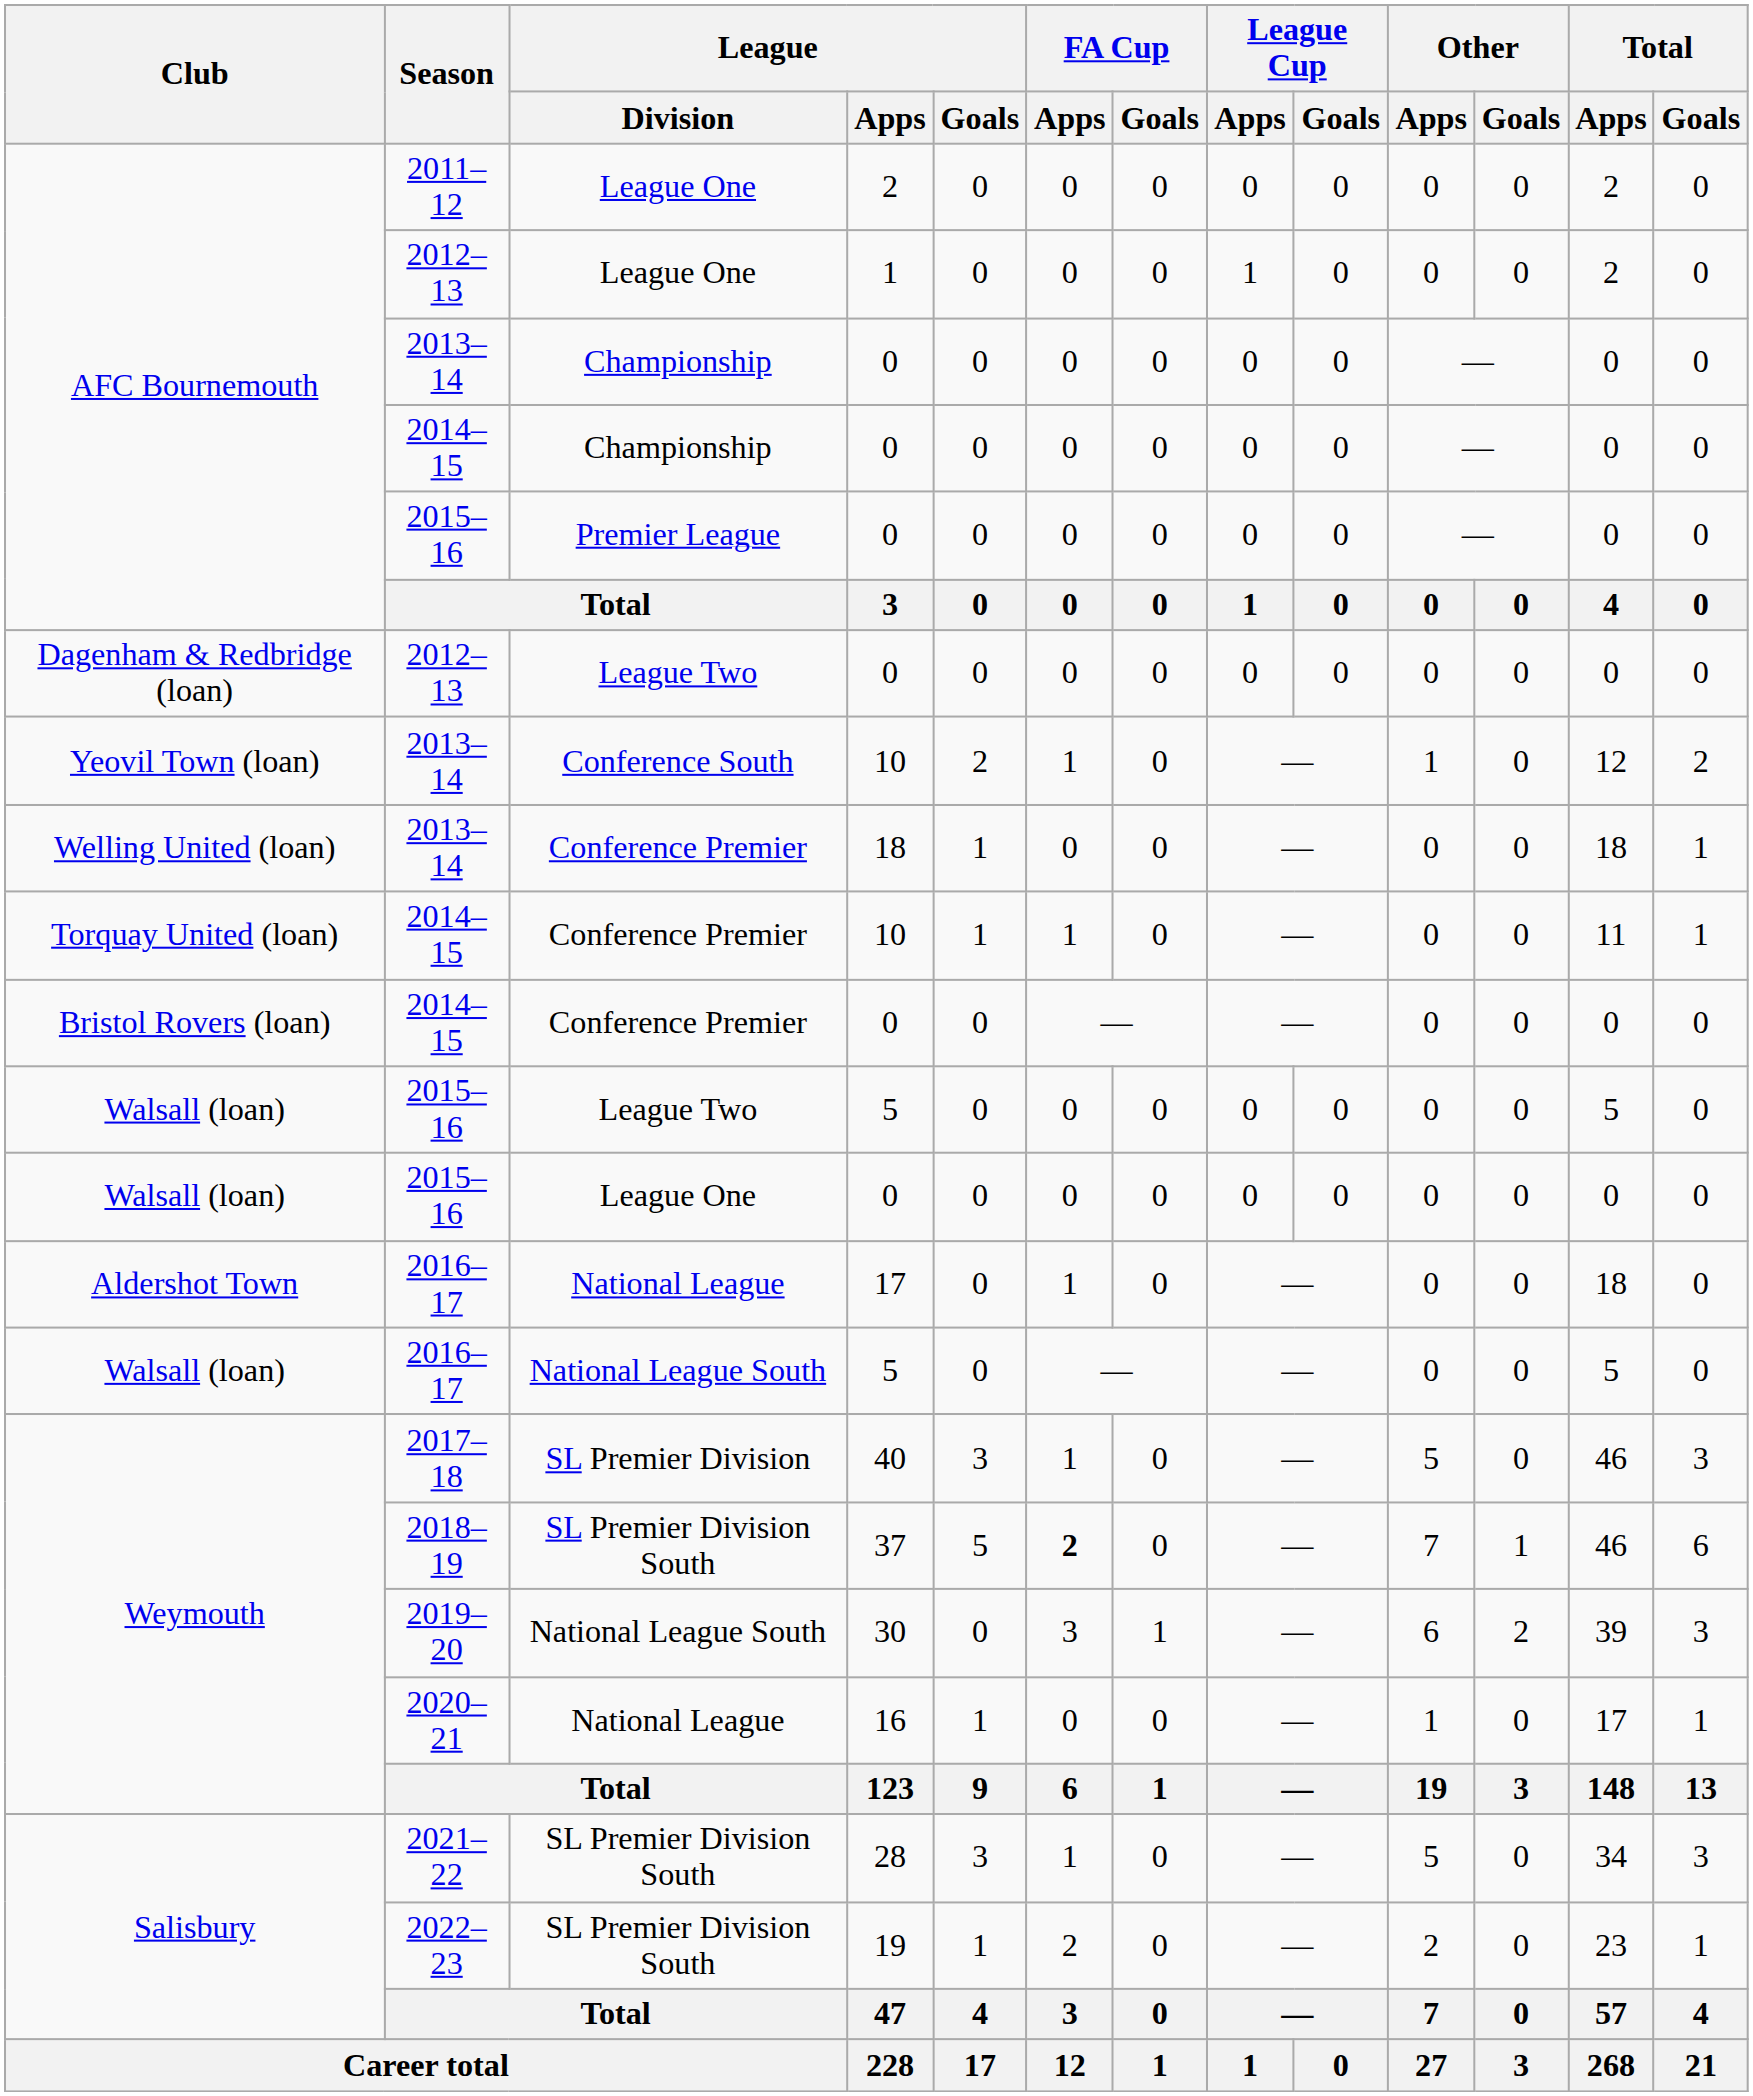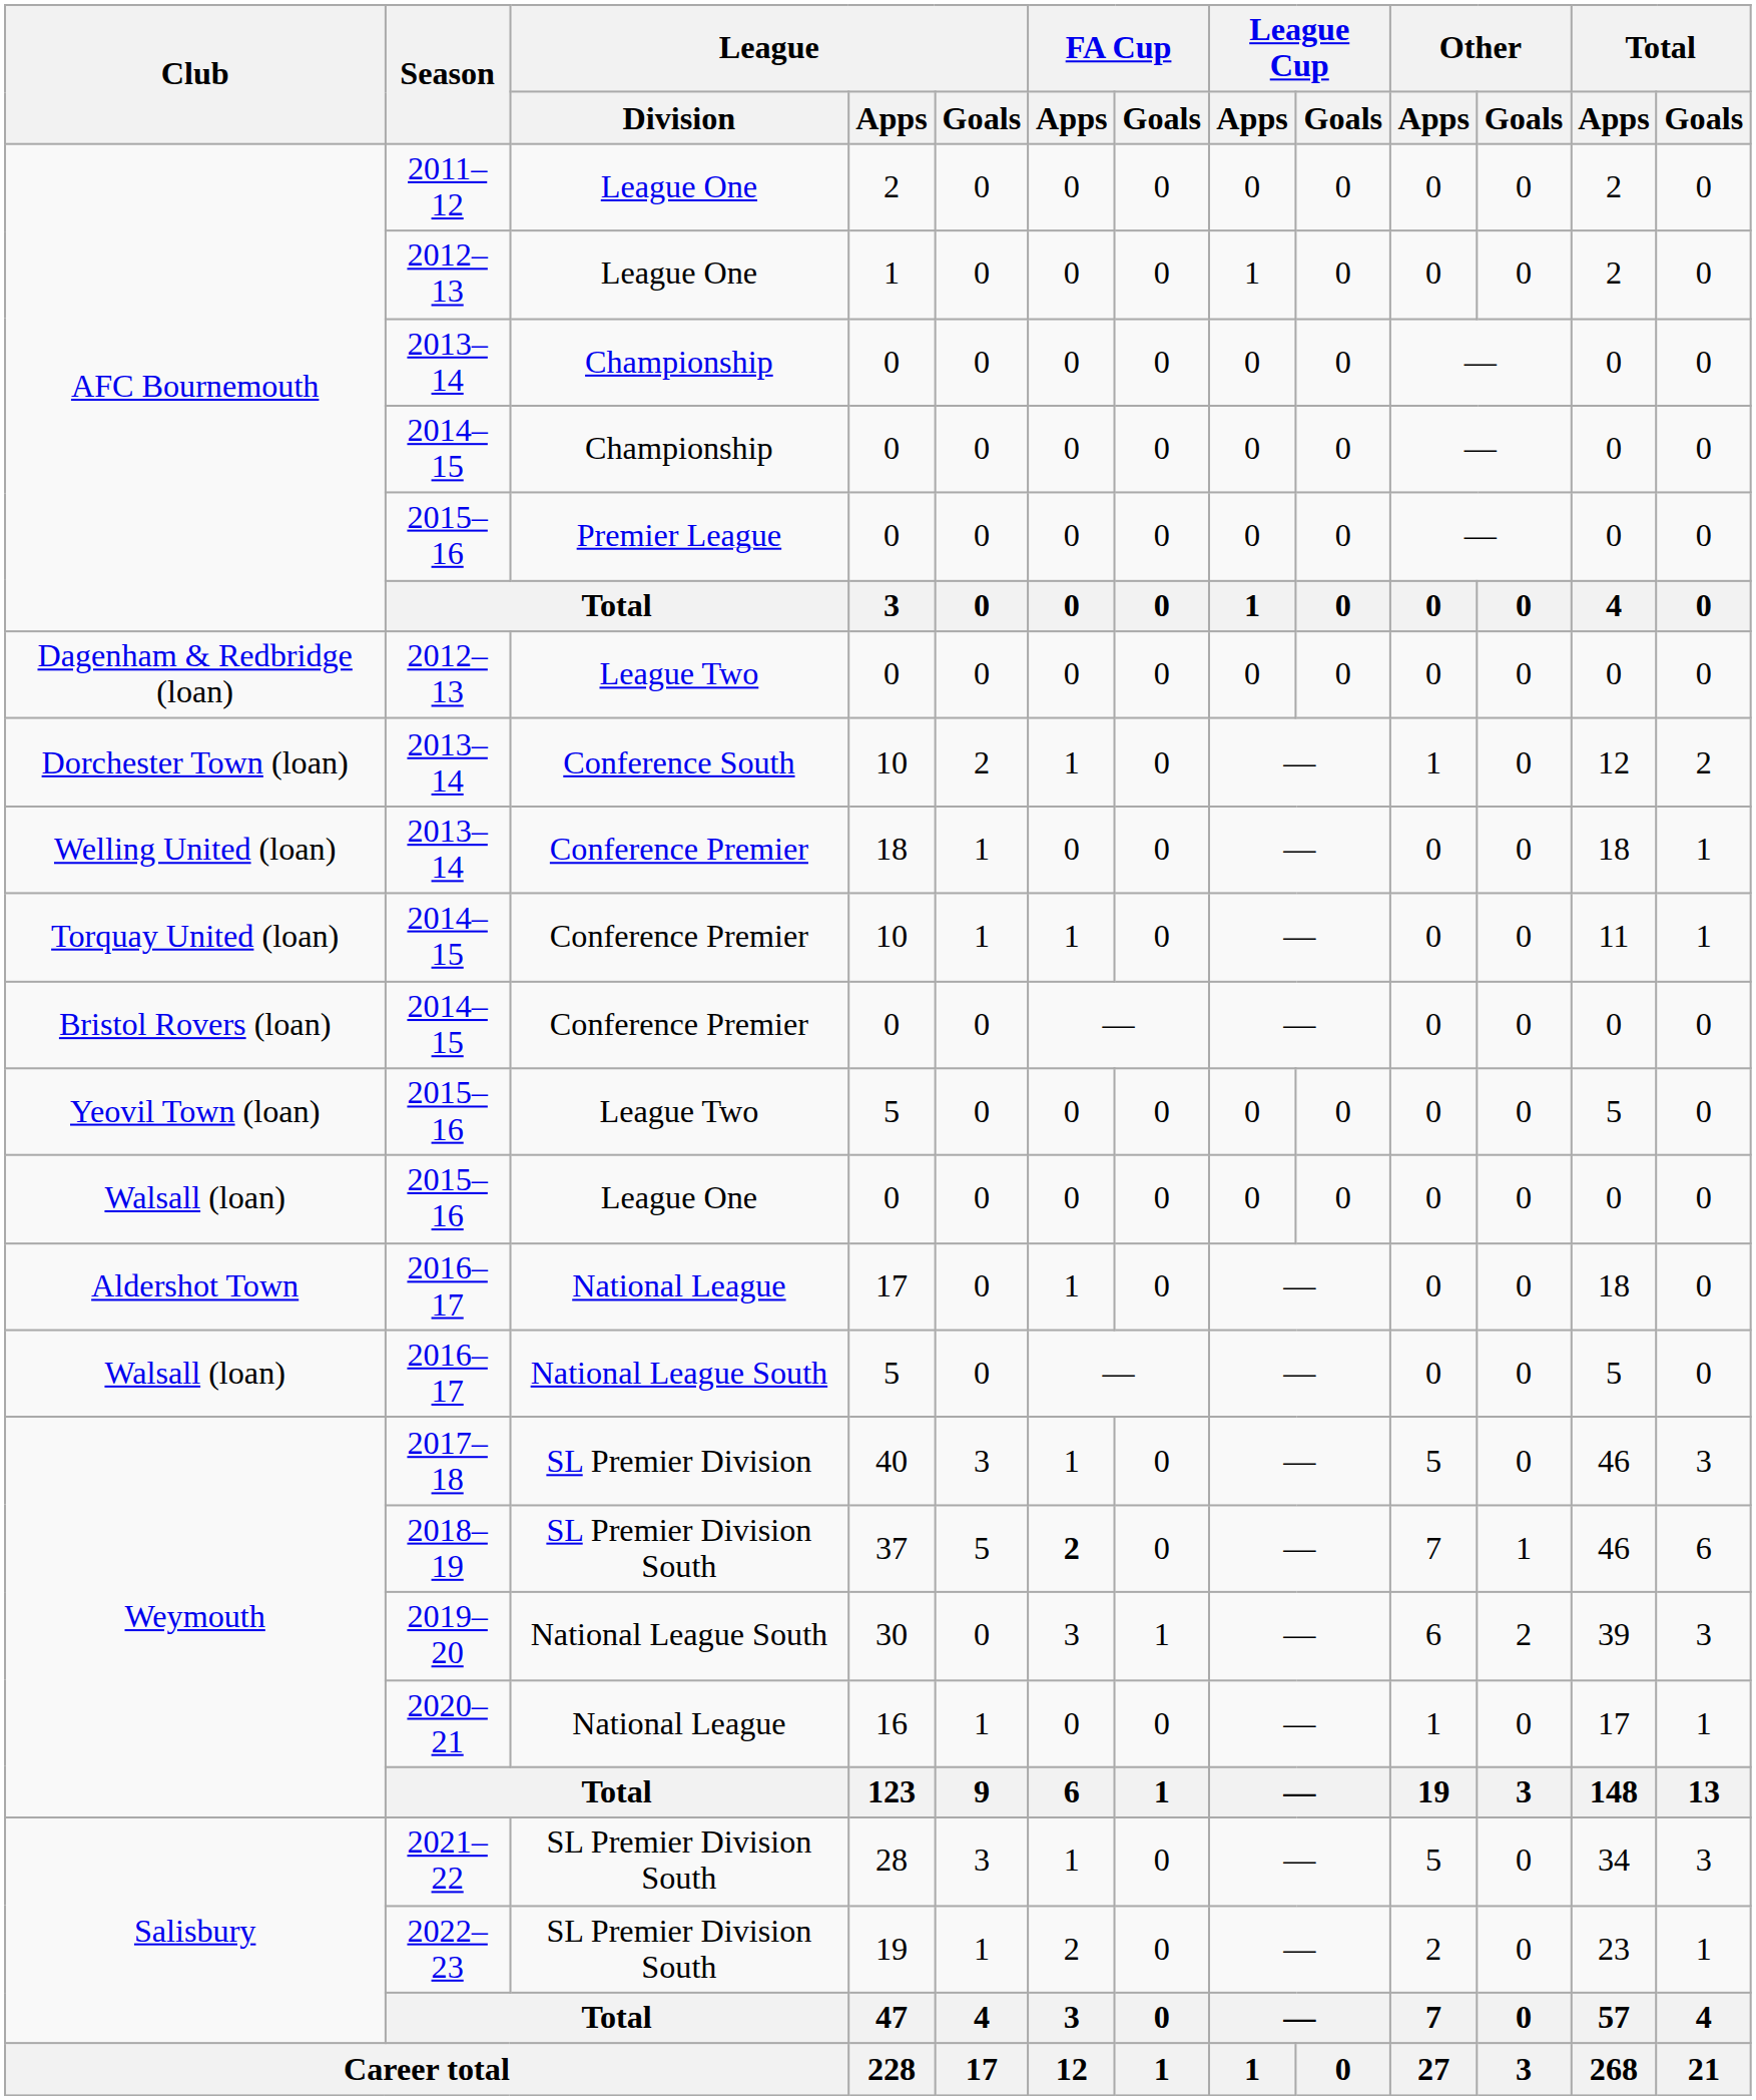Conference South / 10 | Club: Yeovil Town (loan) -> Dorchester Town (loan)
League Two / 5 | Club: Walsall (loan) -> Yeovil Town (loan)
